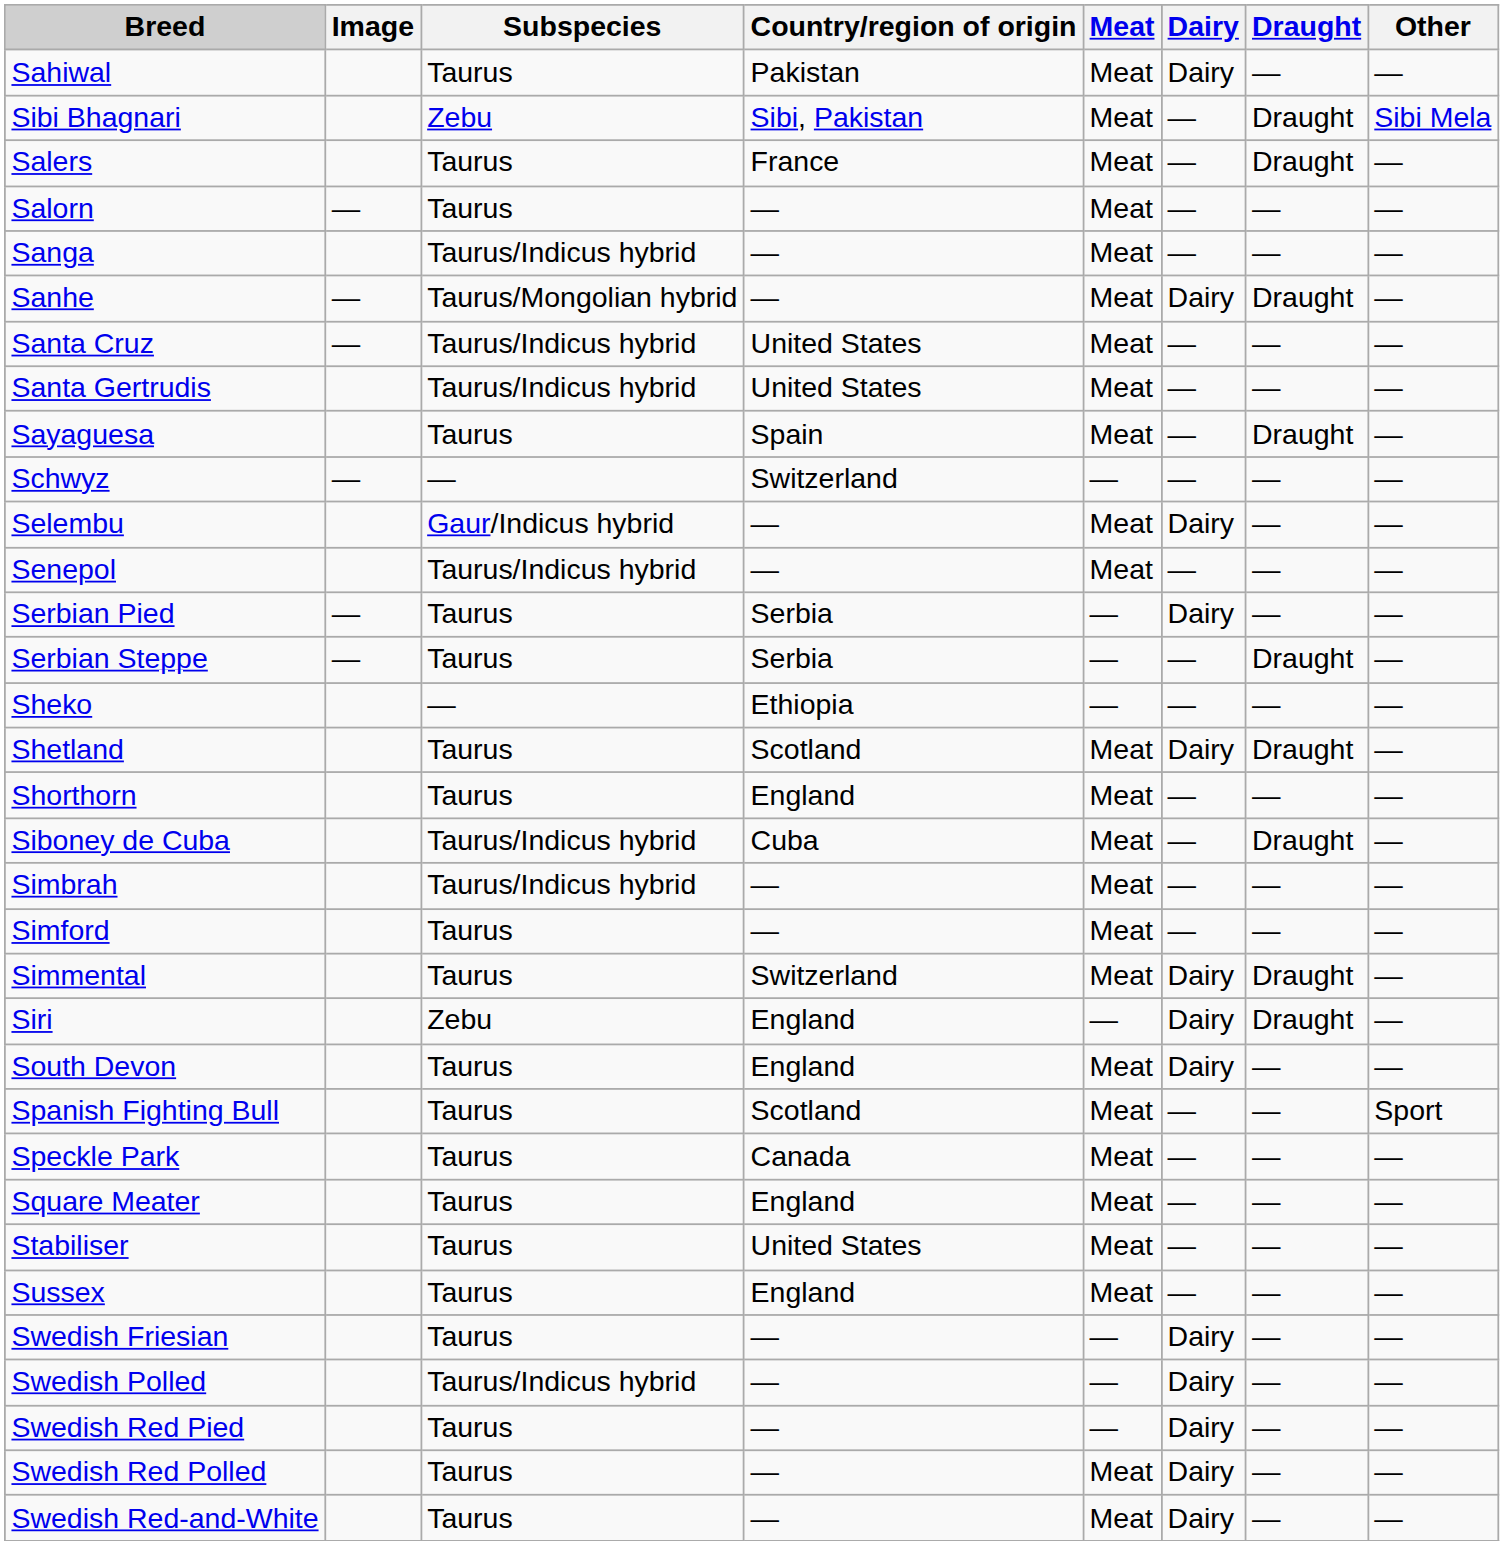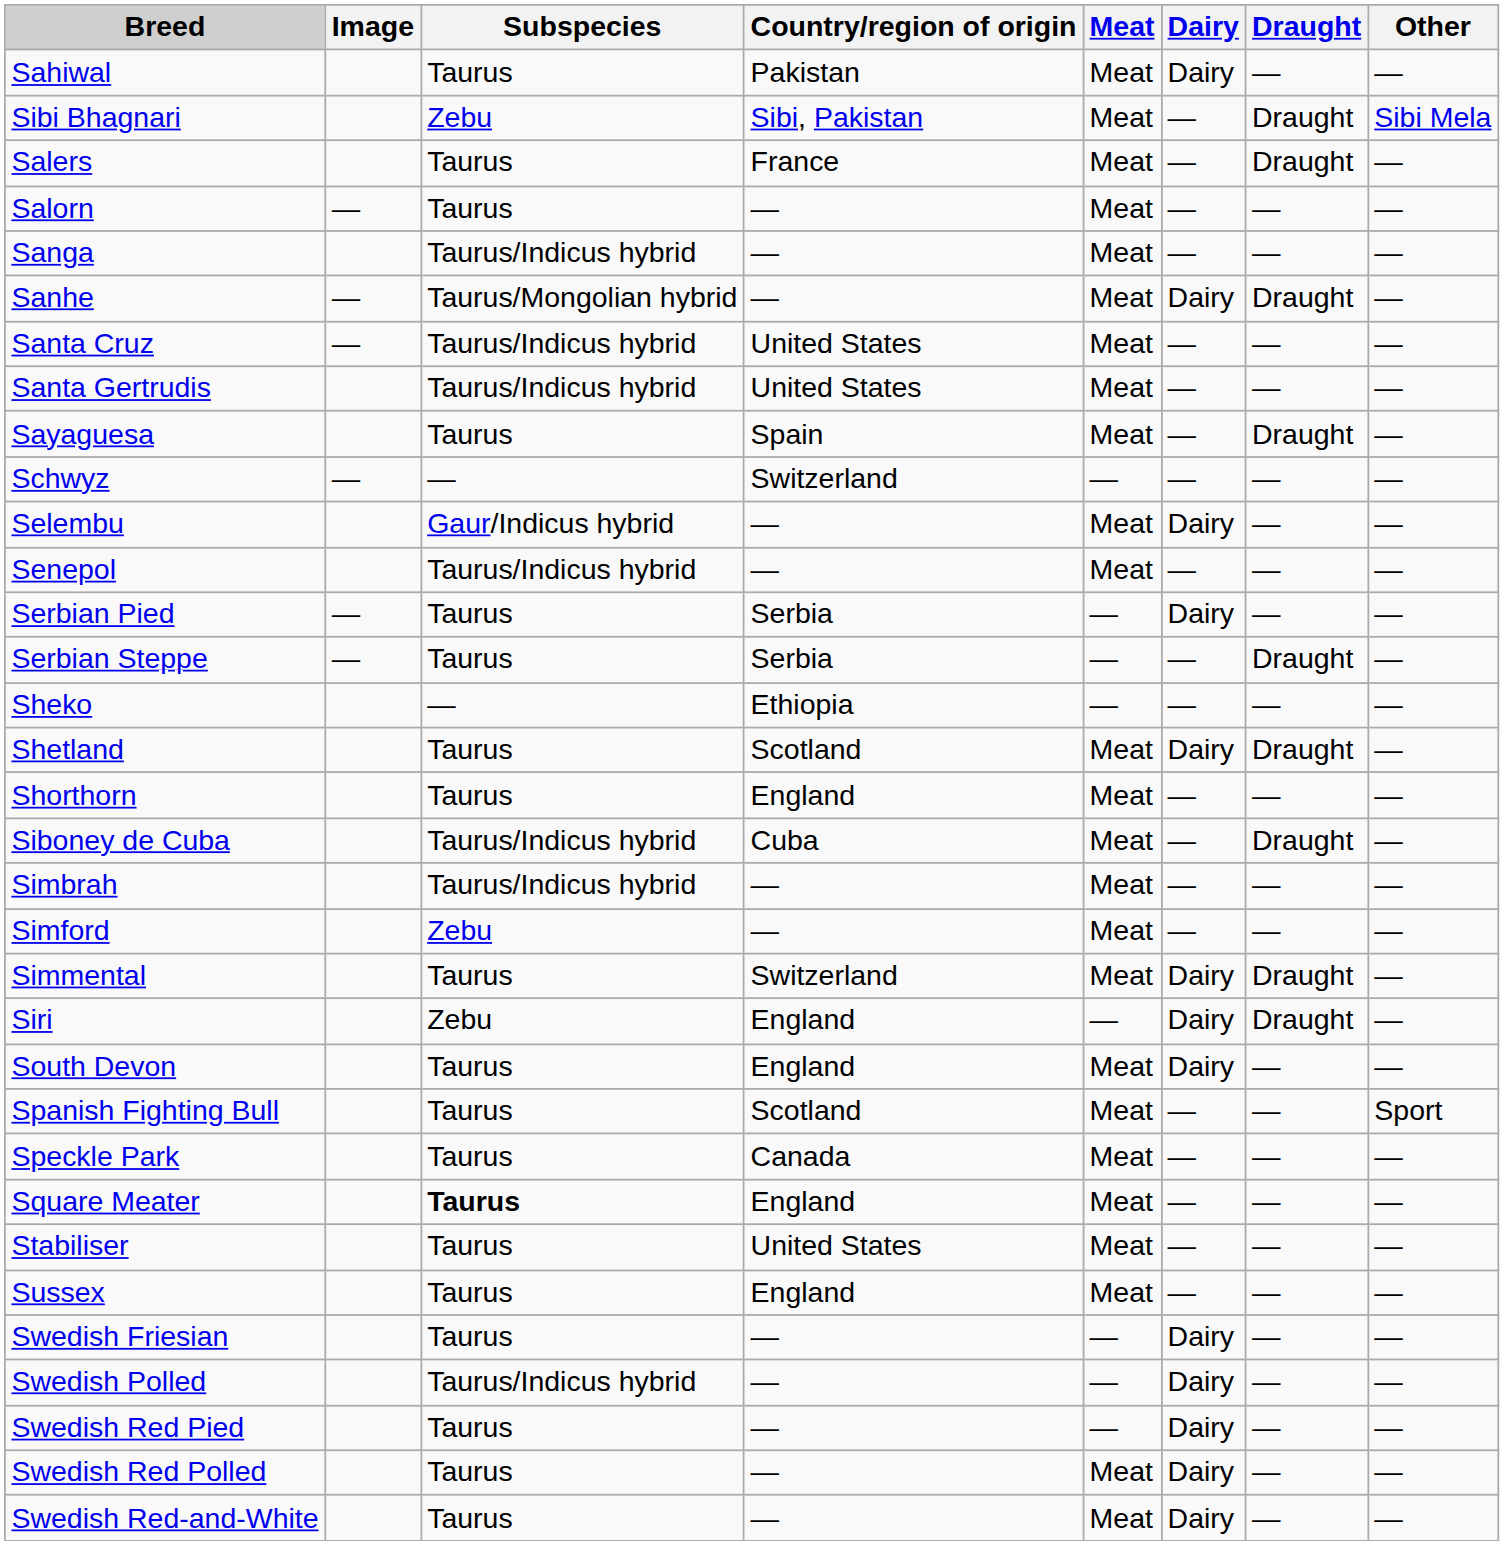Simford | Subspecies: Taurus -> Zebu
Square Meater | Subspecies: normal -> bold
